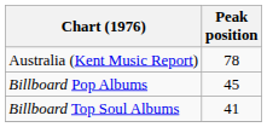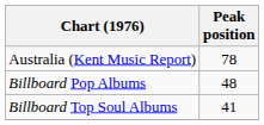Billboard Pop Albums | Peak position: 45 -> 48
